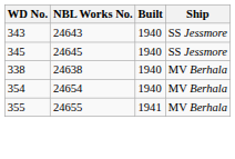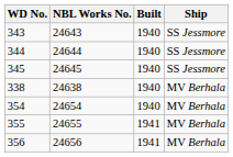+ row: 344 | 24644 | 1940 | SS Jessmore
+ row: 356 | 24656 | 1941 | MV Berhala
